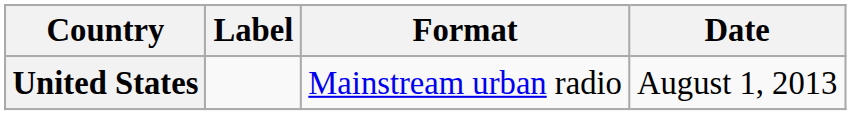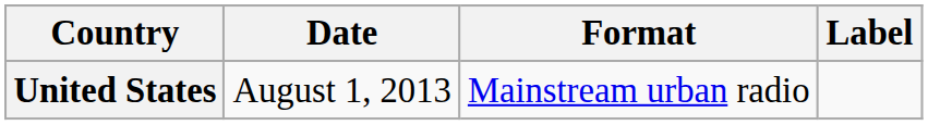columns swapped: Date <-> Label
